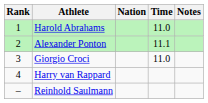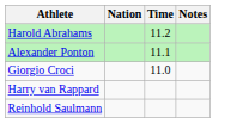- column: Rank | 1 | 2 | 3 | 4 | –
Harold Abrahams | Time: 11.0 -> 11.2
